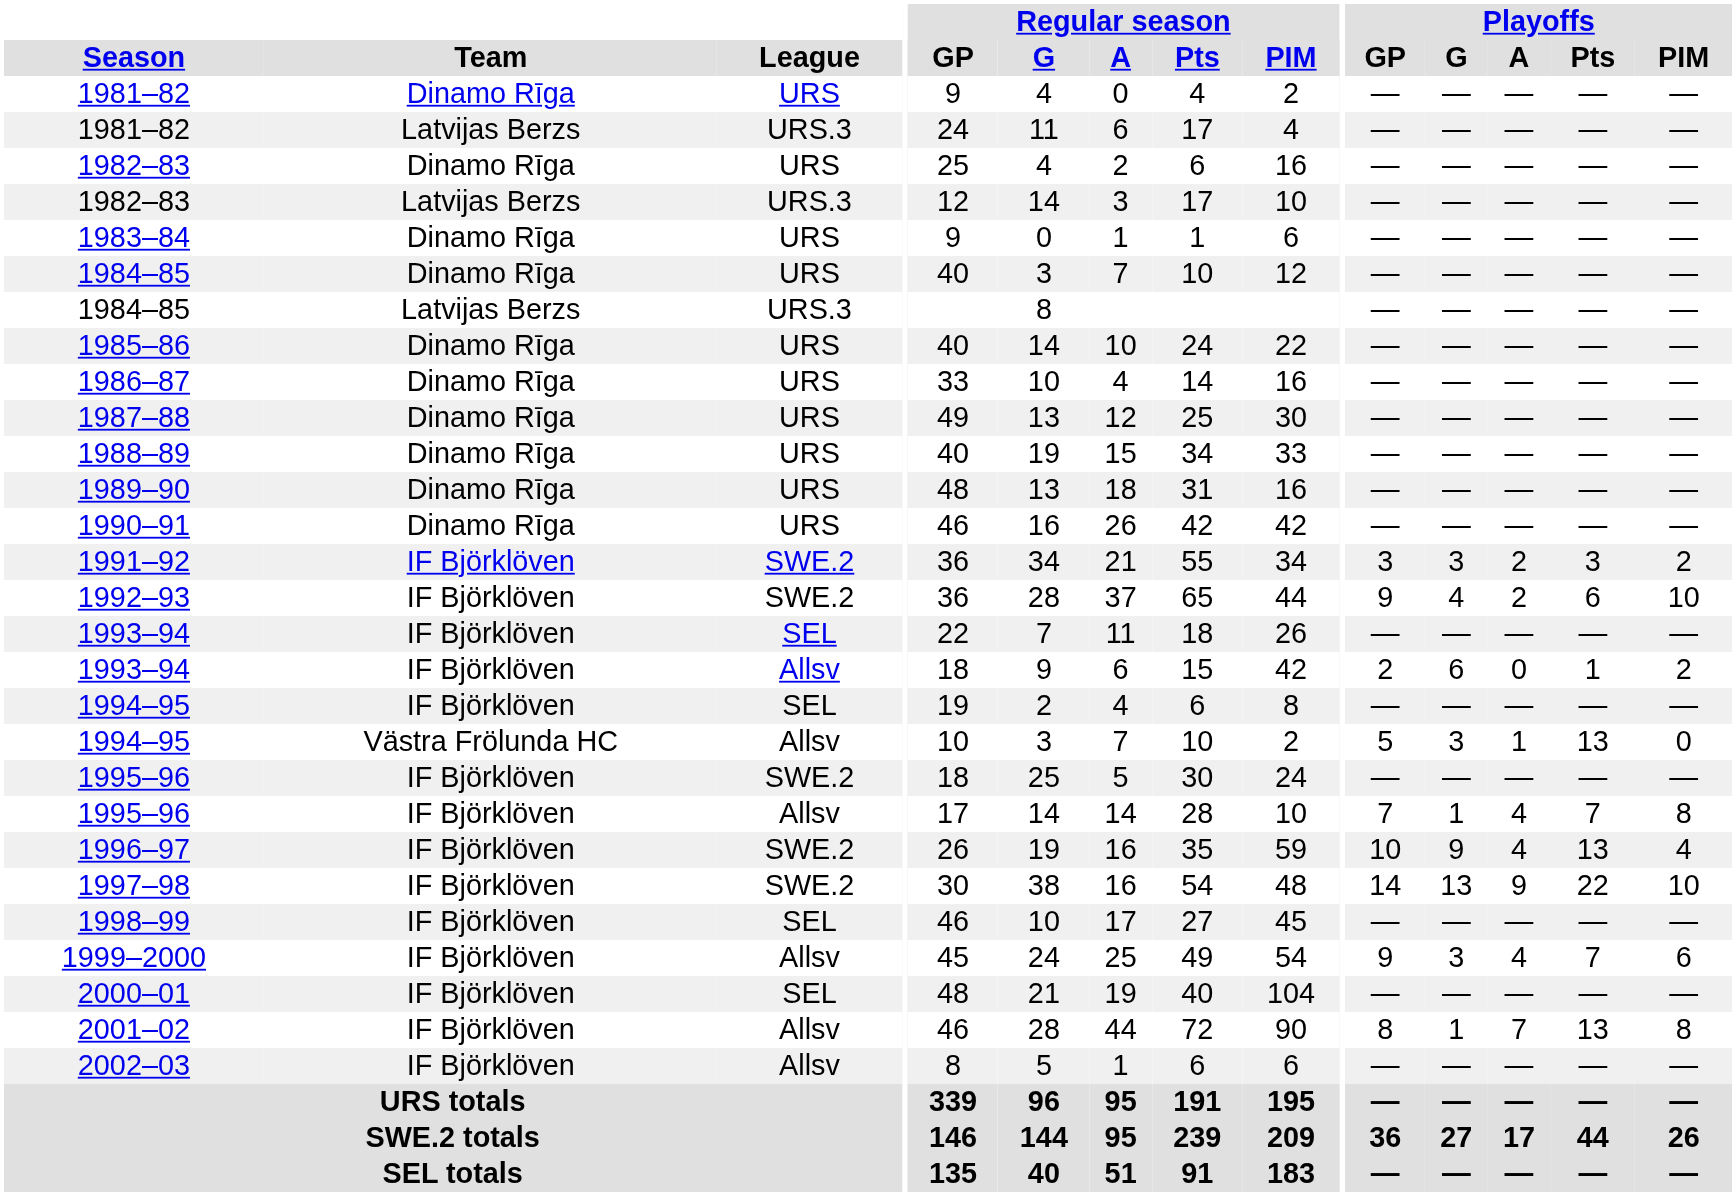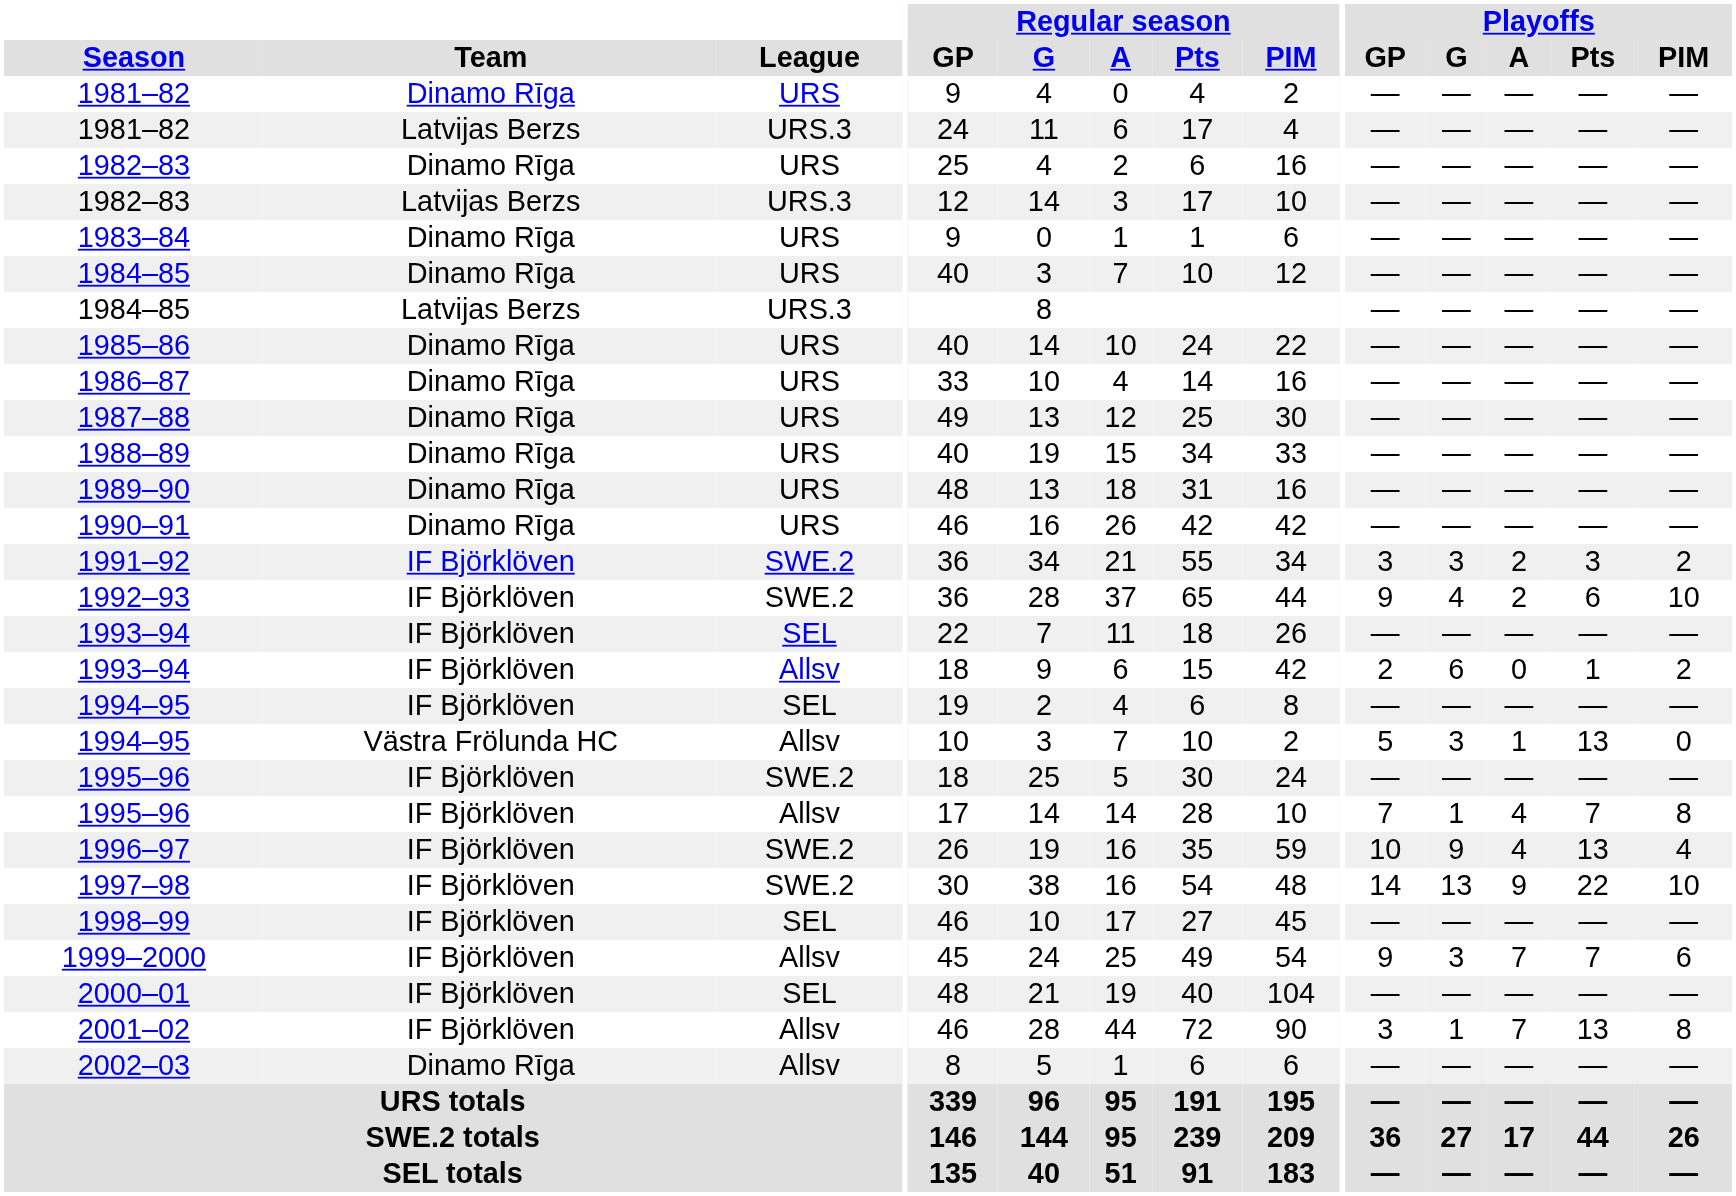1999–2000 | Playoffs / A: 4 -> 7
2001–02 | Playoffs / GP: 8 -> 3
2002–03 | Team: IF Björklöven -> Dinamo Rīga
